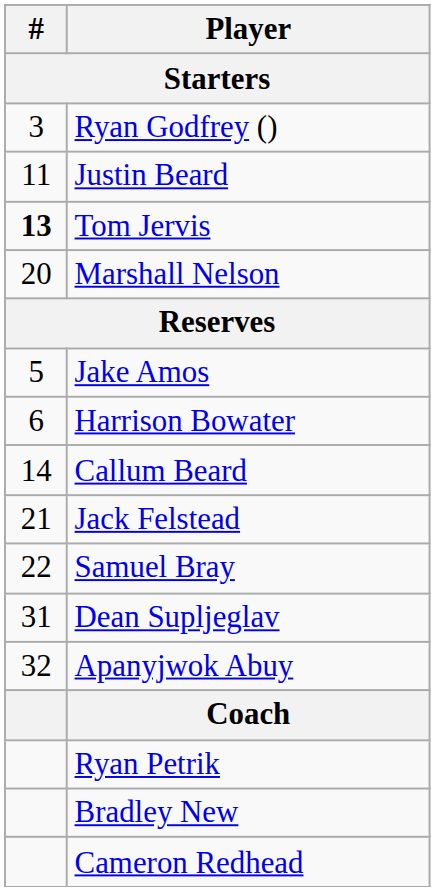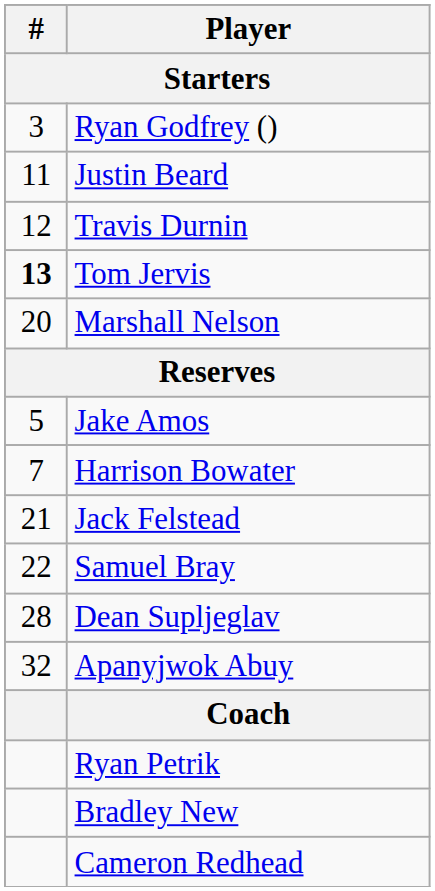+ row: 12 | Travis Durnin
Harrison Bowater | #: 6 -> 7
- row: 14 | Callum Beard
Dean Supljeglav | #: 31 -> 28
